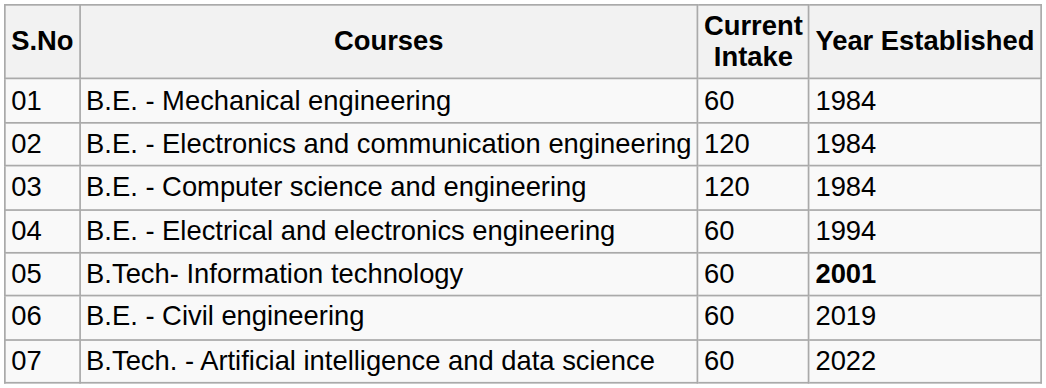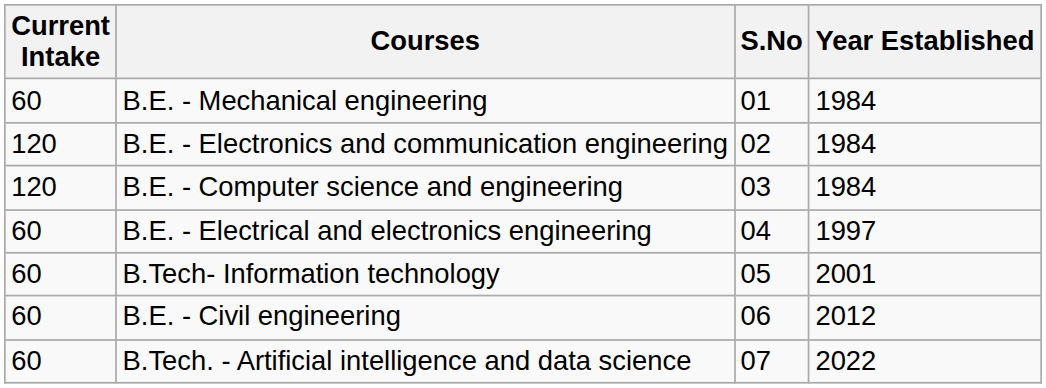columns swapped: S.No <-> Current Intake
B.E. - Electrical and electronics engineering | Year Established: 1994 -> 1997
B.Tech- Information technology | Year Established: bold -> normal
B.E. - Civil engineering | Year Established: 2019 -> 2012
